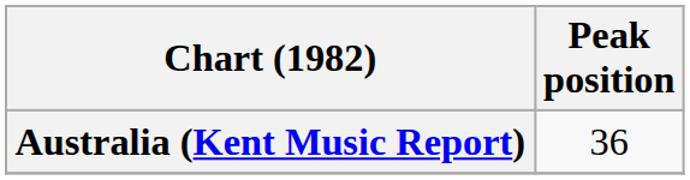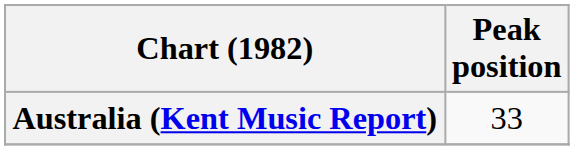Australia (Kent Music Report) | Peak position: 36 -> 33
